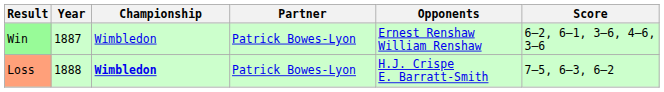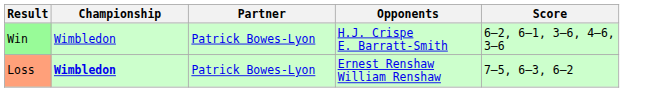- column: Year | 1887 | 1888
Win | Opponents: Ernest Renshaw William Renshaw -> H.J. Crispe E. Barratt-Smith
Loss | Opponents: H.J. Crispe E. Barratt-Smith -> Ernest Renshaw William Renshaw
